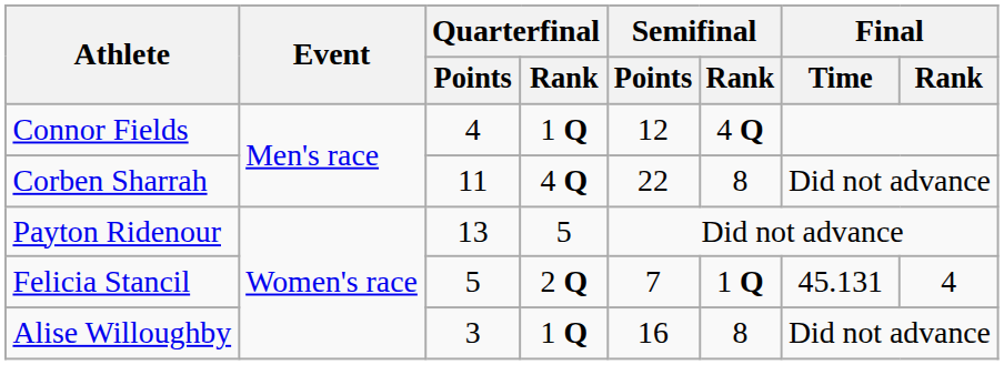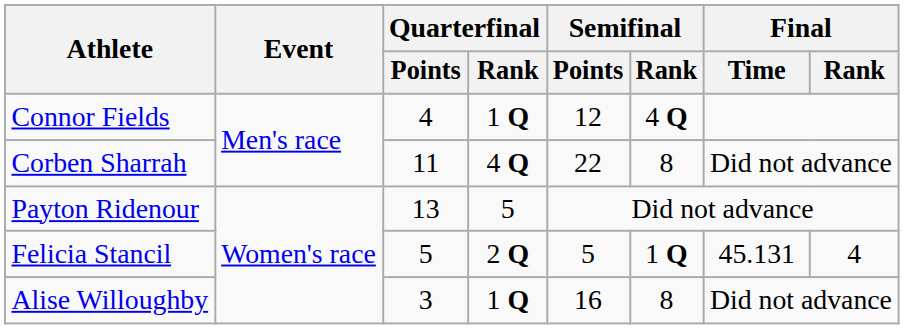Felicia Stancil | Semifinal / Points: 7 -> 5
